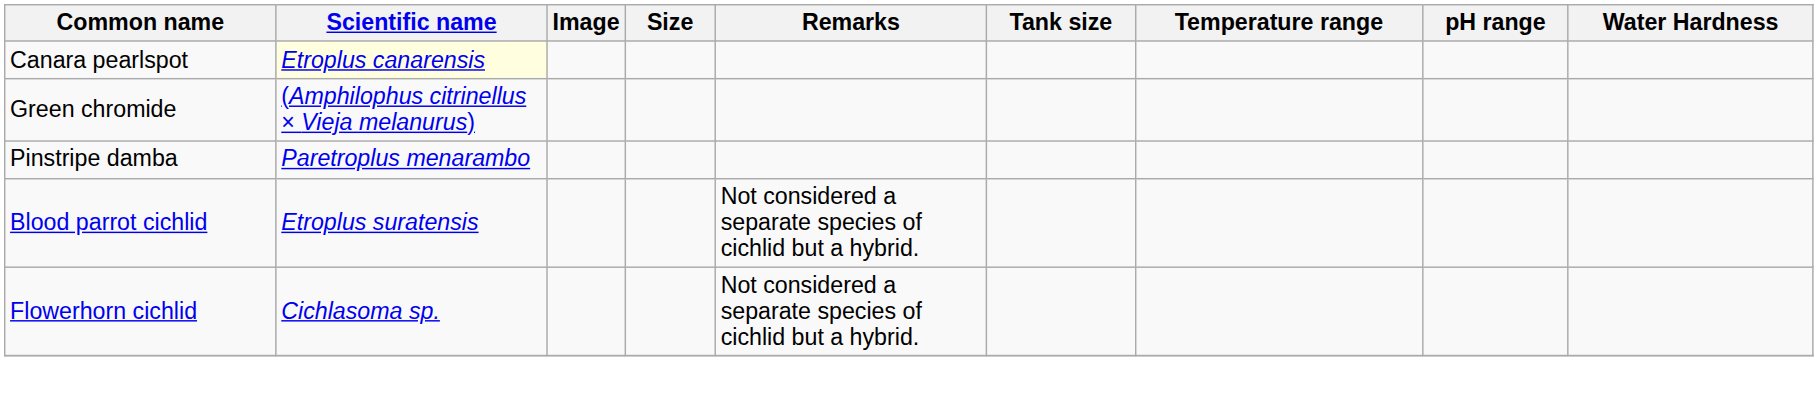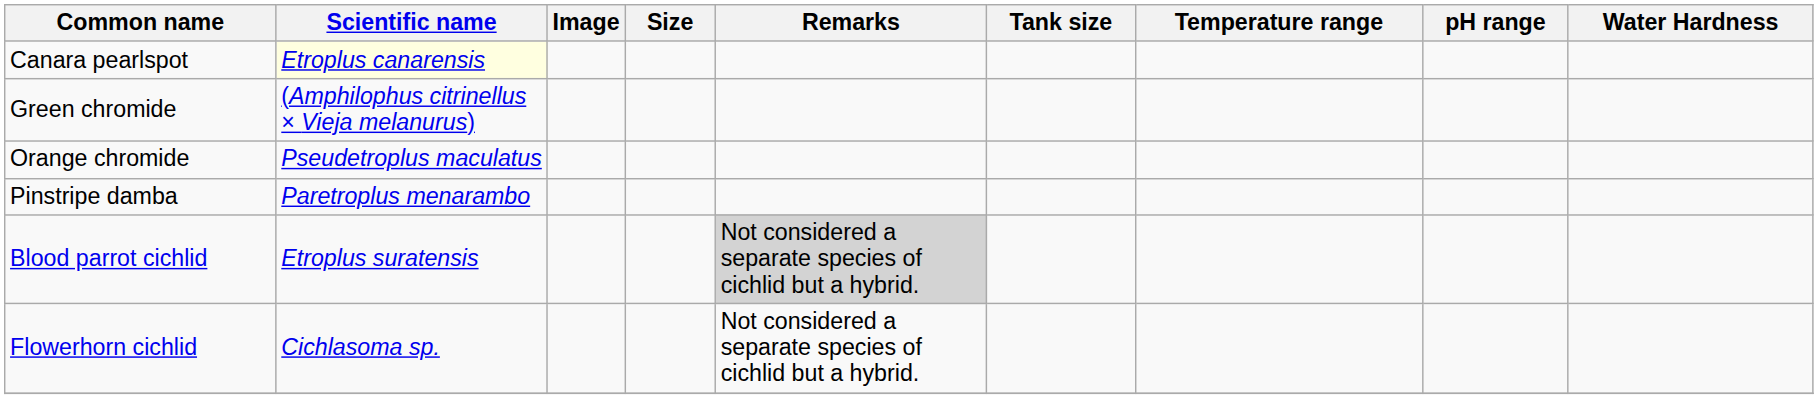+ row: Orange chromide | Pseudetroplus maculatus
Blood parrot cichlid | Remarks: no background -> lightgrey background
